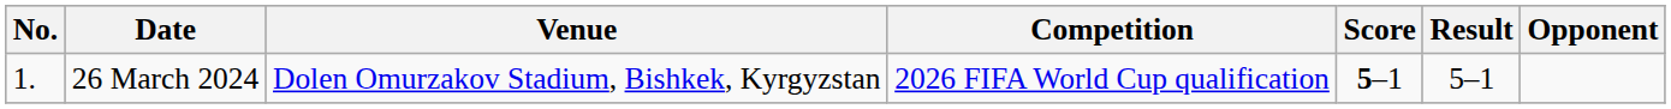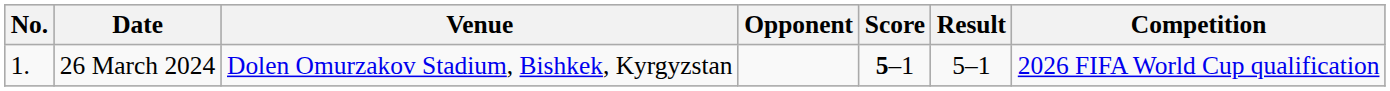columns swapped: Opponent <-> Competition
